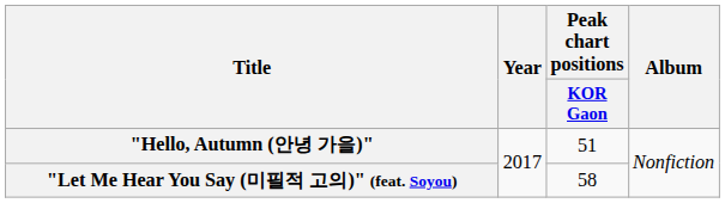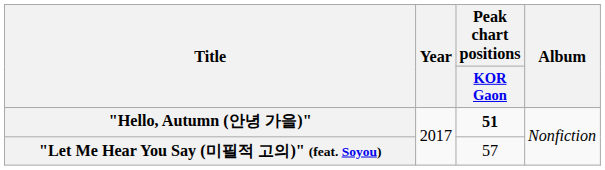"Hello, Autumn (안녕 가을)" | Peak chart positions / KOR Gaon: normal -> bold
"Let Me Hear You Say (미필적 고의)" (feat. Soyou) | Peak chart positions / KOR Gaon: 58 -> 57
